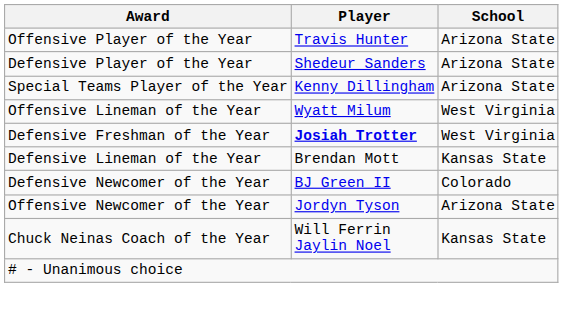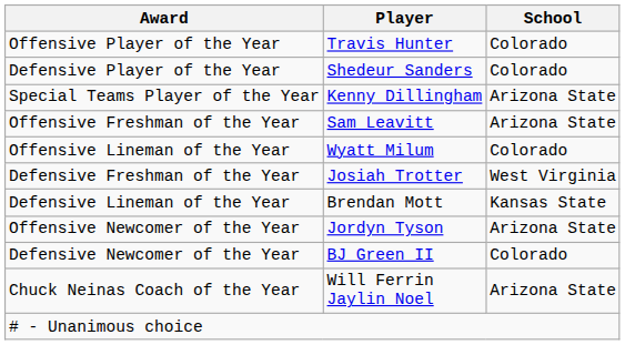Offensive Player of the Year | School: Arizona State -> Colorado
Defensive Player of the Year | School: Arizona State -> Colorado
+ row: Offensive Freshman of the Year | Sam Leavitt | Arizona State
Offensive Lineman of the Year | School: West Virginia -> Colorado
Defensive Freshman of the Year | Player: bold -> normal
rows swapped: Offensive Newcomer of the Year <-> Defensive Newcomer of the Year
Chuck Neinas Coach of the Year | School: Kansas State -> Arizona State
